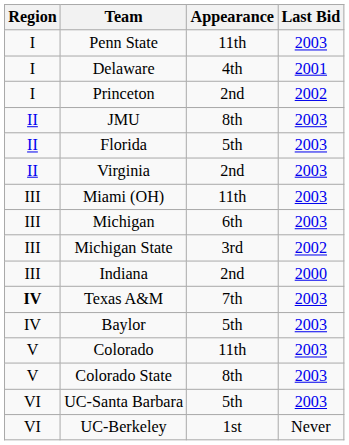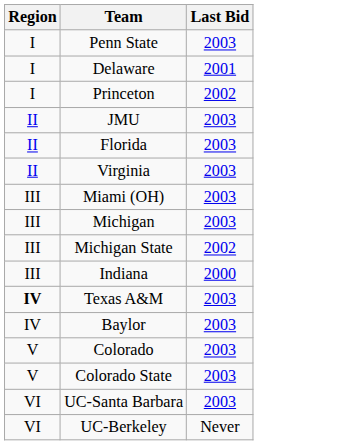- column: Appearance | 11th | 4th | 2nd | 8th | 5th | 2nd | 11th | 6th | 3rd | 2nd | 7th | 5th | 11th | 8th | 5th | 1st
